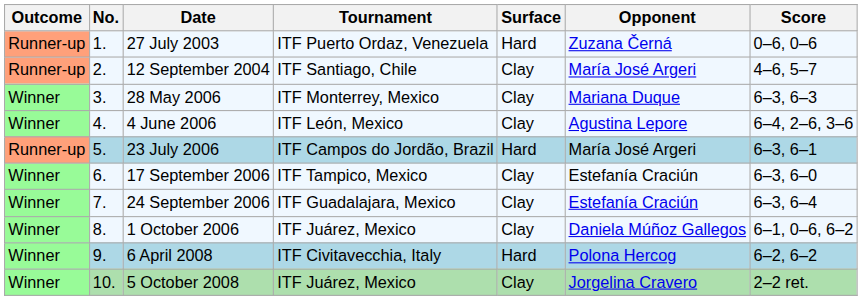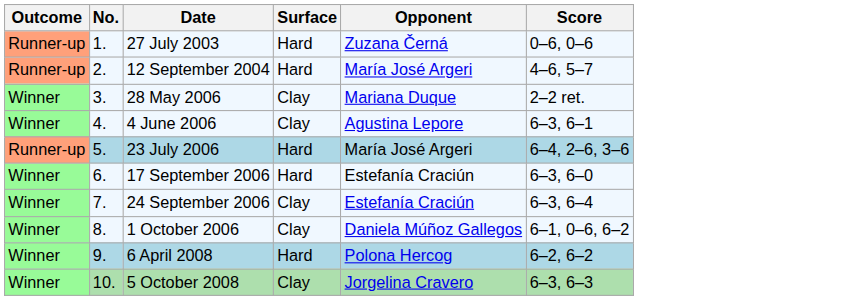- column: Tournament | ITF Puerto Ordaz, Venezuela | ITF Santiago, Chile | ITF Monterrey, Mexico | ITF León, Mexico | ITF Campos do Jordão, Brazil | ITF Tampico, Mexico | ITF Guadalajara, Mexico | ITF Juárez, Mexico | ITF Civitavecchia, Italy | ITF Juárez, Mexico
12 September 2004 | Surface: Clay -> Hard
28 May 2006 | Score: 6–3, 6–3 -> 2–2 ret.
4 June 2006 | Score: 6–4, 2–6, 3–6 -> 6–3, 6–1
23 July 2006 | Score: 6–3, 6–1 -> 6–4, 2–6, 3–6
17 September 2006 | Surface: Clay -> Hard
5 October 2008 | Score: 2–2 ret. -> 6–3, 6–3
